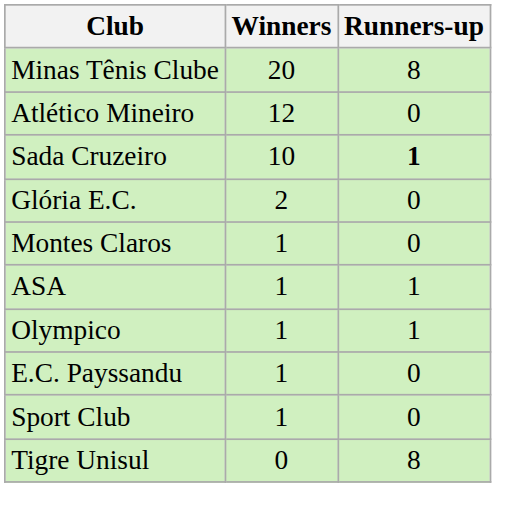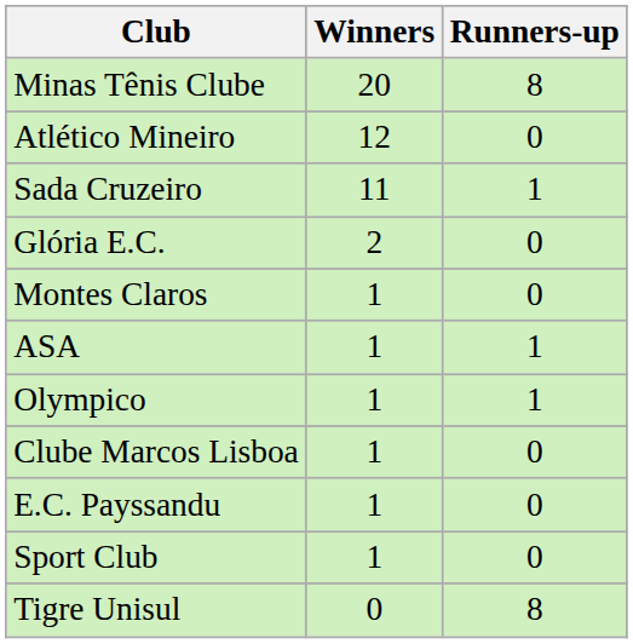Sada Cruzeiro | Winners: 10 -> 11
Sada Cruzeiro | Runners-up: bold -> normal
+ row: Clube Marcos Lisboa | 1 | 0
